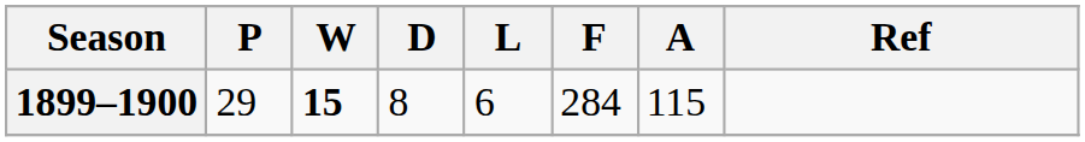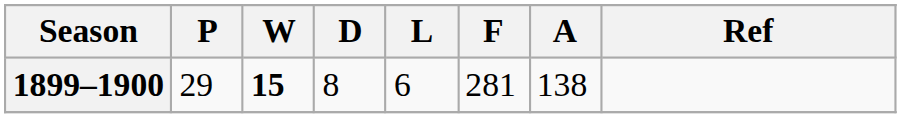1899–1900 | F: 284 -> 281
1899–1900 | A: 115 -> 138
